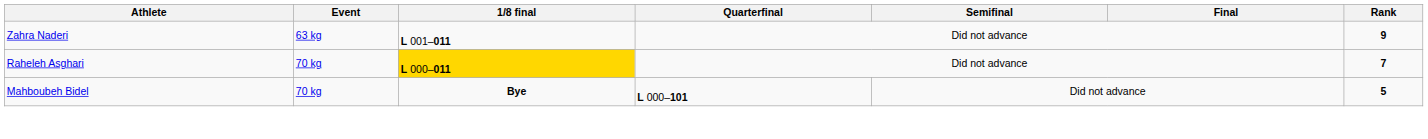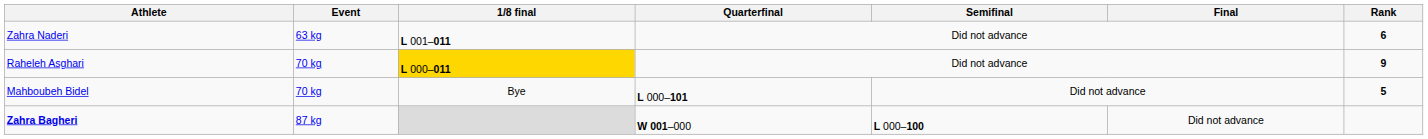Zahra Naderi | Rank: 9 -> 6
Raheleh Asghari | Rank: 7 -> 9
Mahboubeh Bidel | 1/8 final: bold -> normal
+ row: Zahra Bagheri | 87 kg | W 001–000 | L 000–100 | Did not advance
